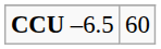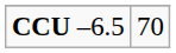CCU –6.5 | column 2: 60 -> 70
